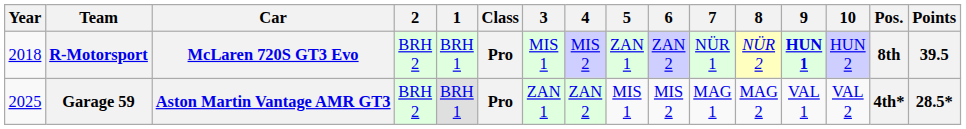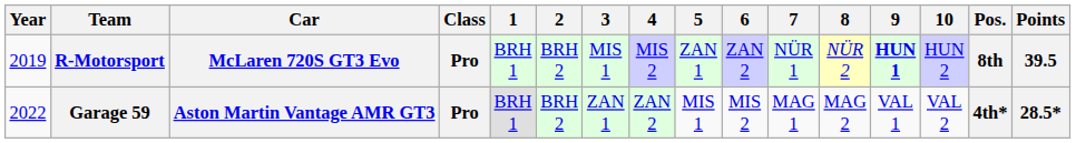columns swapped: Class <-> 2
R-Motorsport | Year: 2018 -> 2019
Garage 59 | Year: 2025 -> 2022
